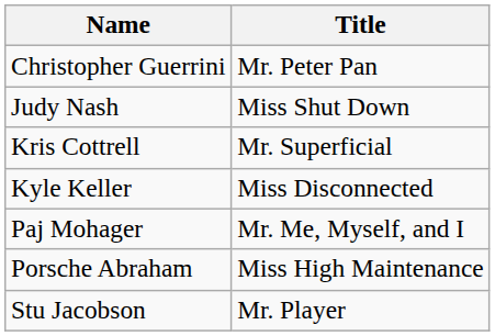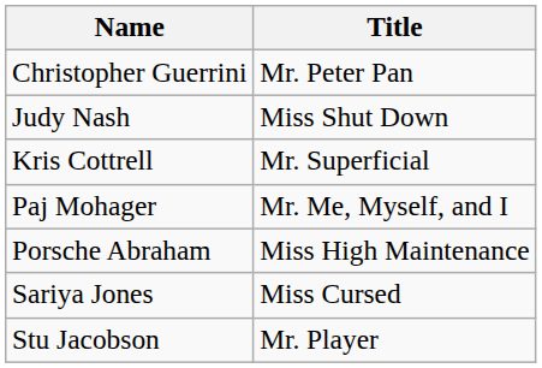- row: Kyle Keller | Miss Disconnected
+ row: Sariya Jones | Miss Cursed
